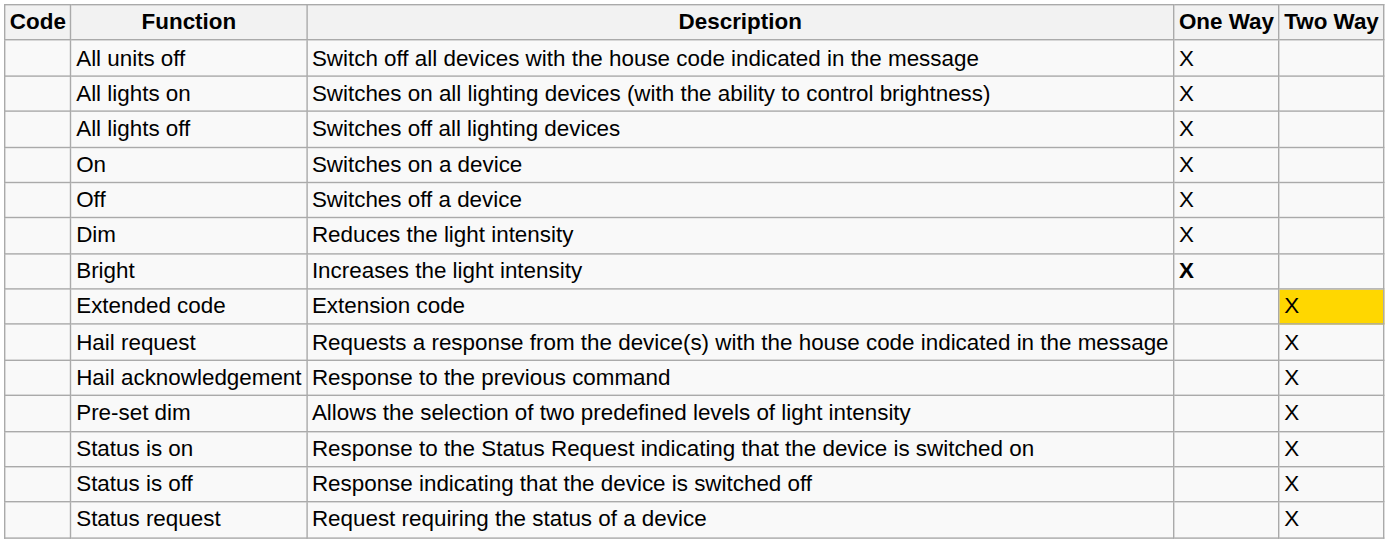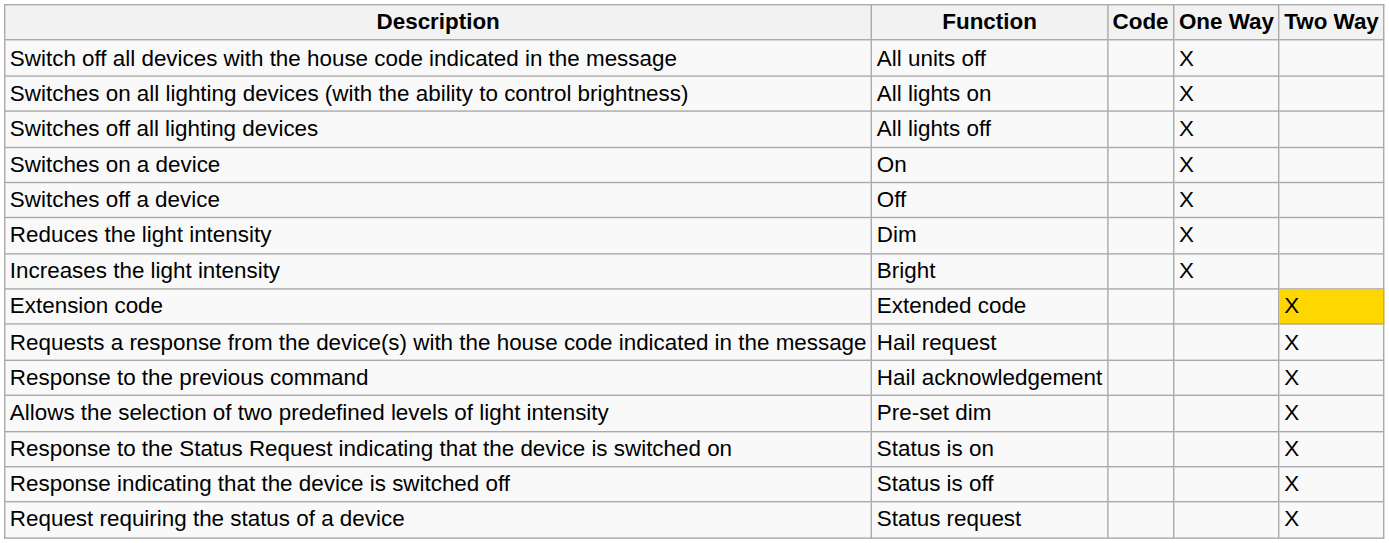columns swapped: Code <-> Description
Bright | One Way: bold -> normal
